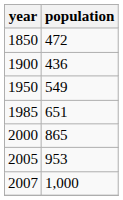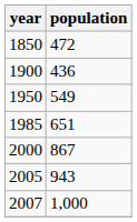2000 | population: 865 -> 867
2005 | population: 953 -> 943
